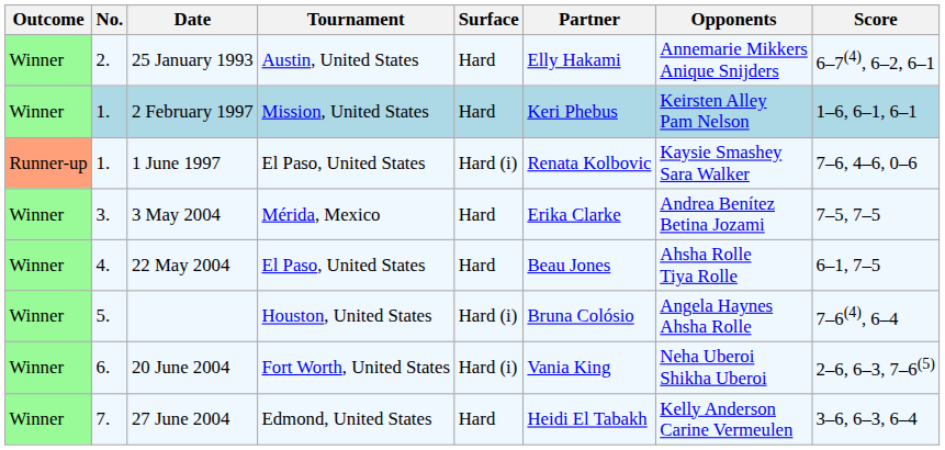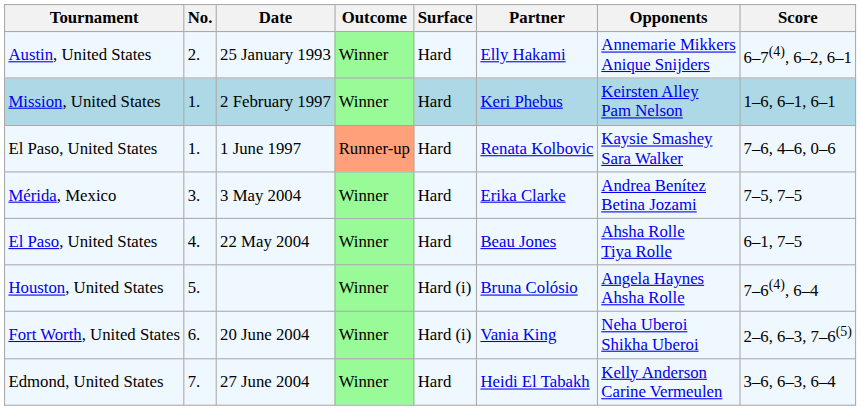columns swapped: Outcome <-> Tournament
1 June 1997 | Surface: Hard (i) -> Hard
